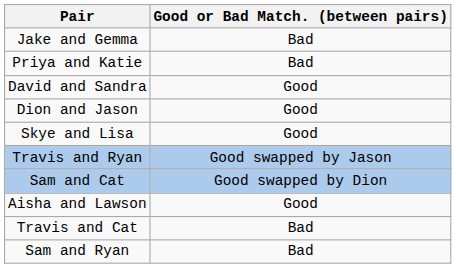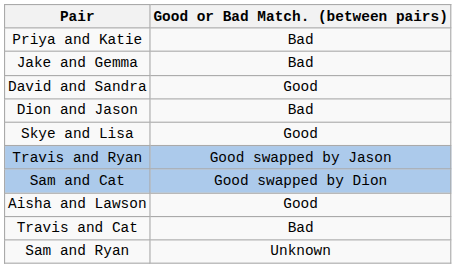rows swapped: Priya and Katie <-> Jake and Gemma
Dion and Jason | Good or Bad Match. (between pairs): Good -> Bad
Sam and Ryan | Good or Bad Match. (between pairs): Bad -> Unknown
